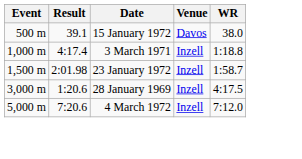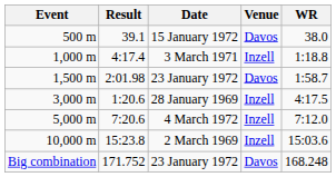1,500 m | Venue: Inzell -> Davos
+ row: 10,000 m | 15:23.8 | 2 March 1969 | Inzell | 15:03.6
+ row: Big combination | 171.752 | 23 January 1972 | Davos | 168.248
